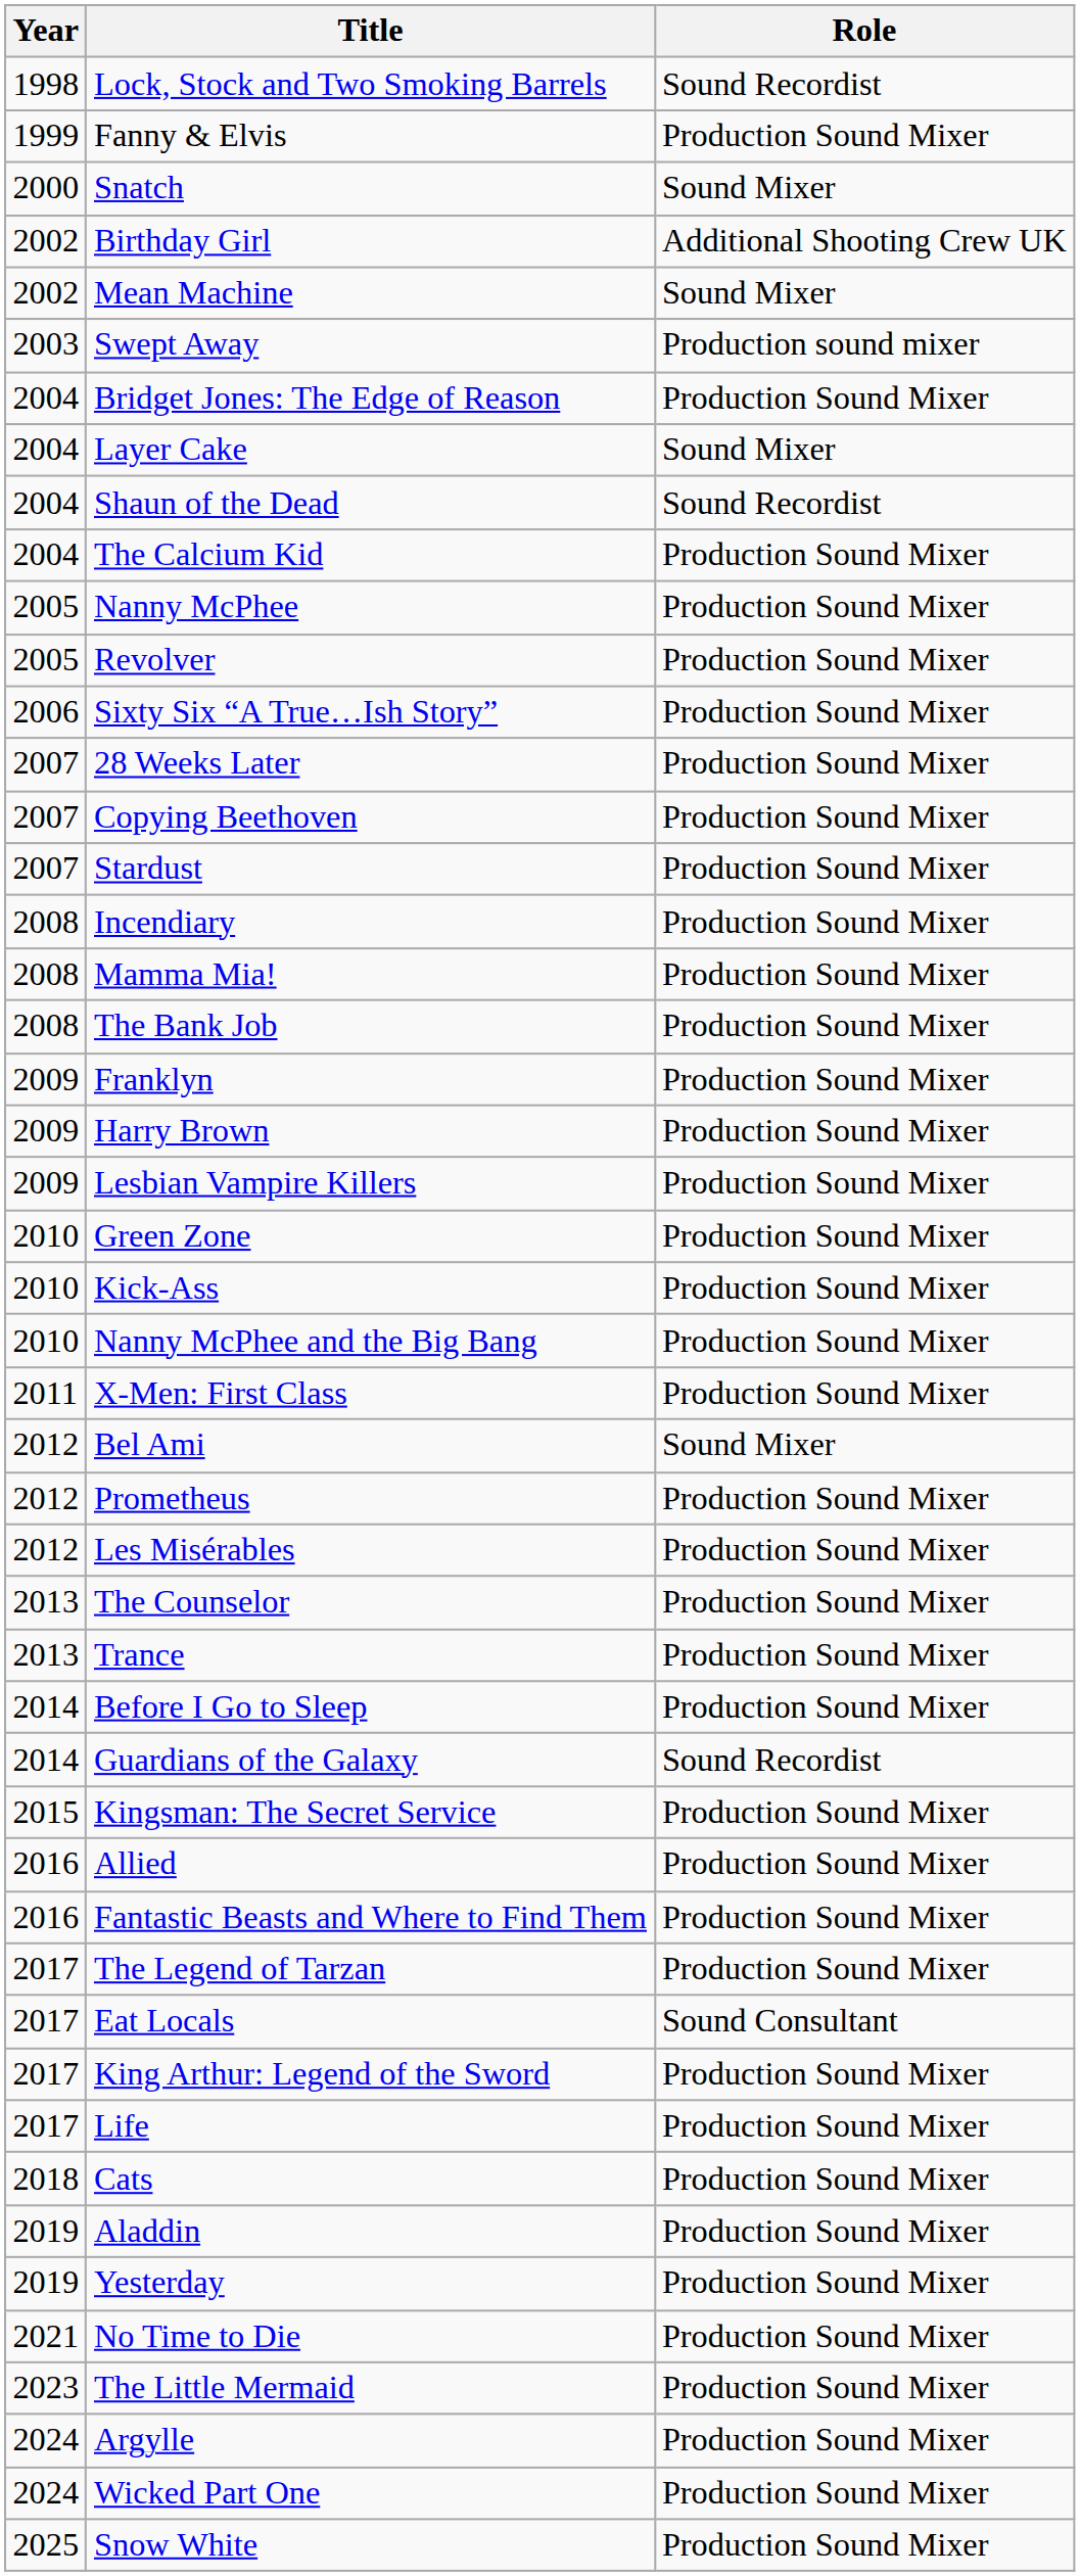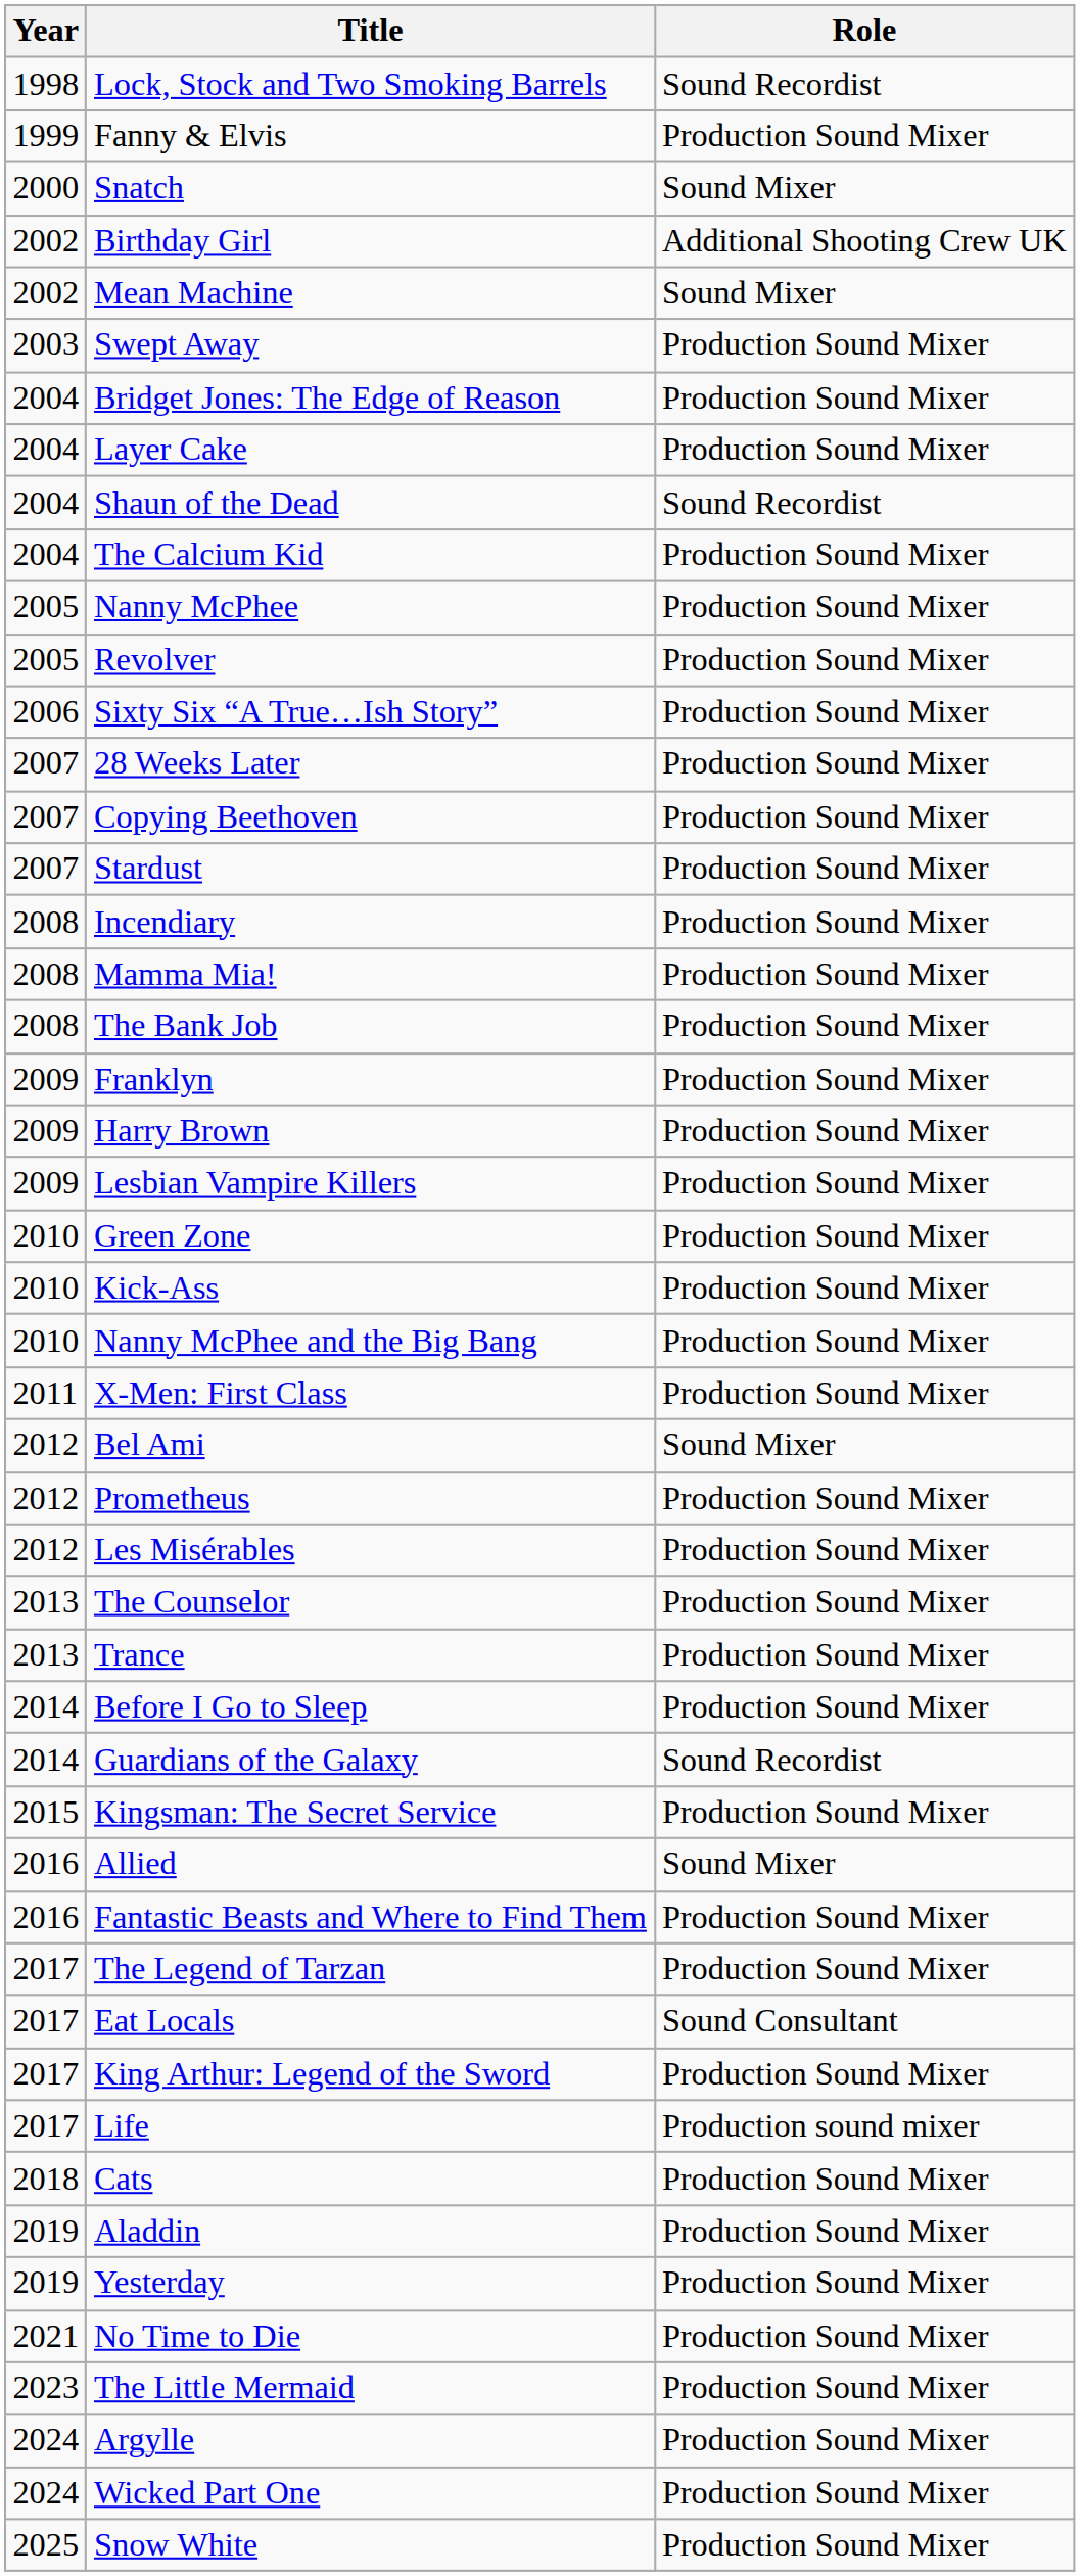Swept Away | Role: Production sound mixer -> Production Sound Mixer
Layer Cake | Role: Sound Mixer -> Production Sound Mixer
Allied | Role: Production Sound Mixer -> Sound Mixer
Life | Role: Production Sound Mixer -> Production sound mixer
